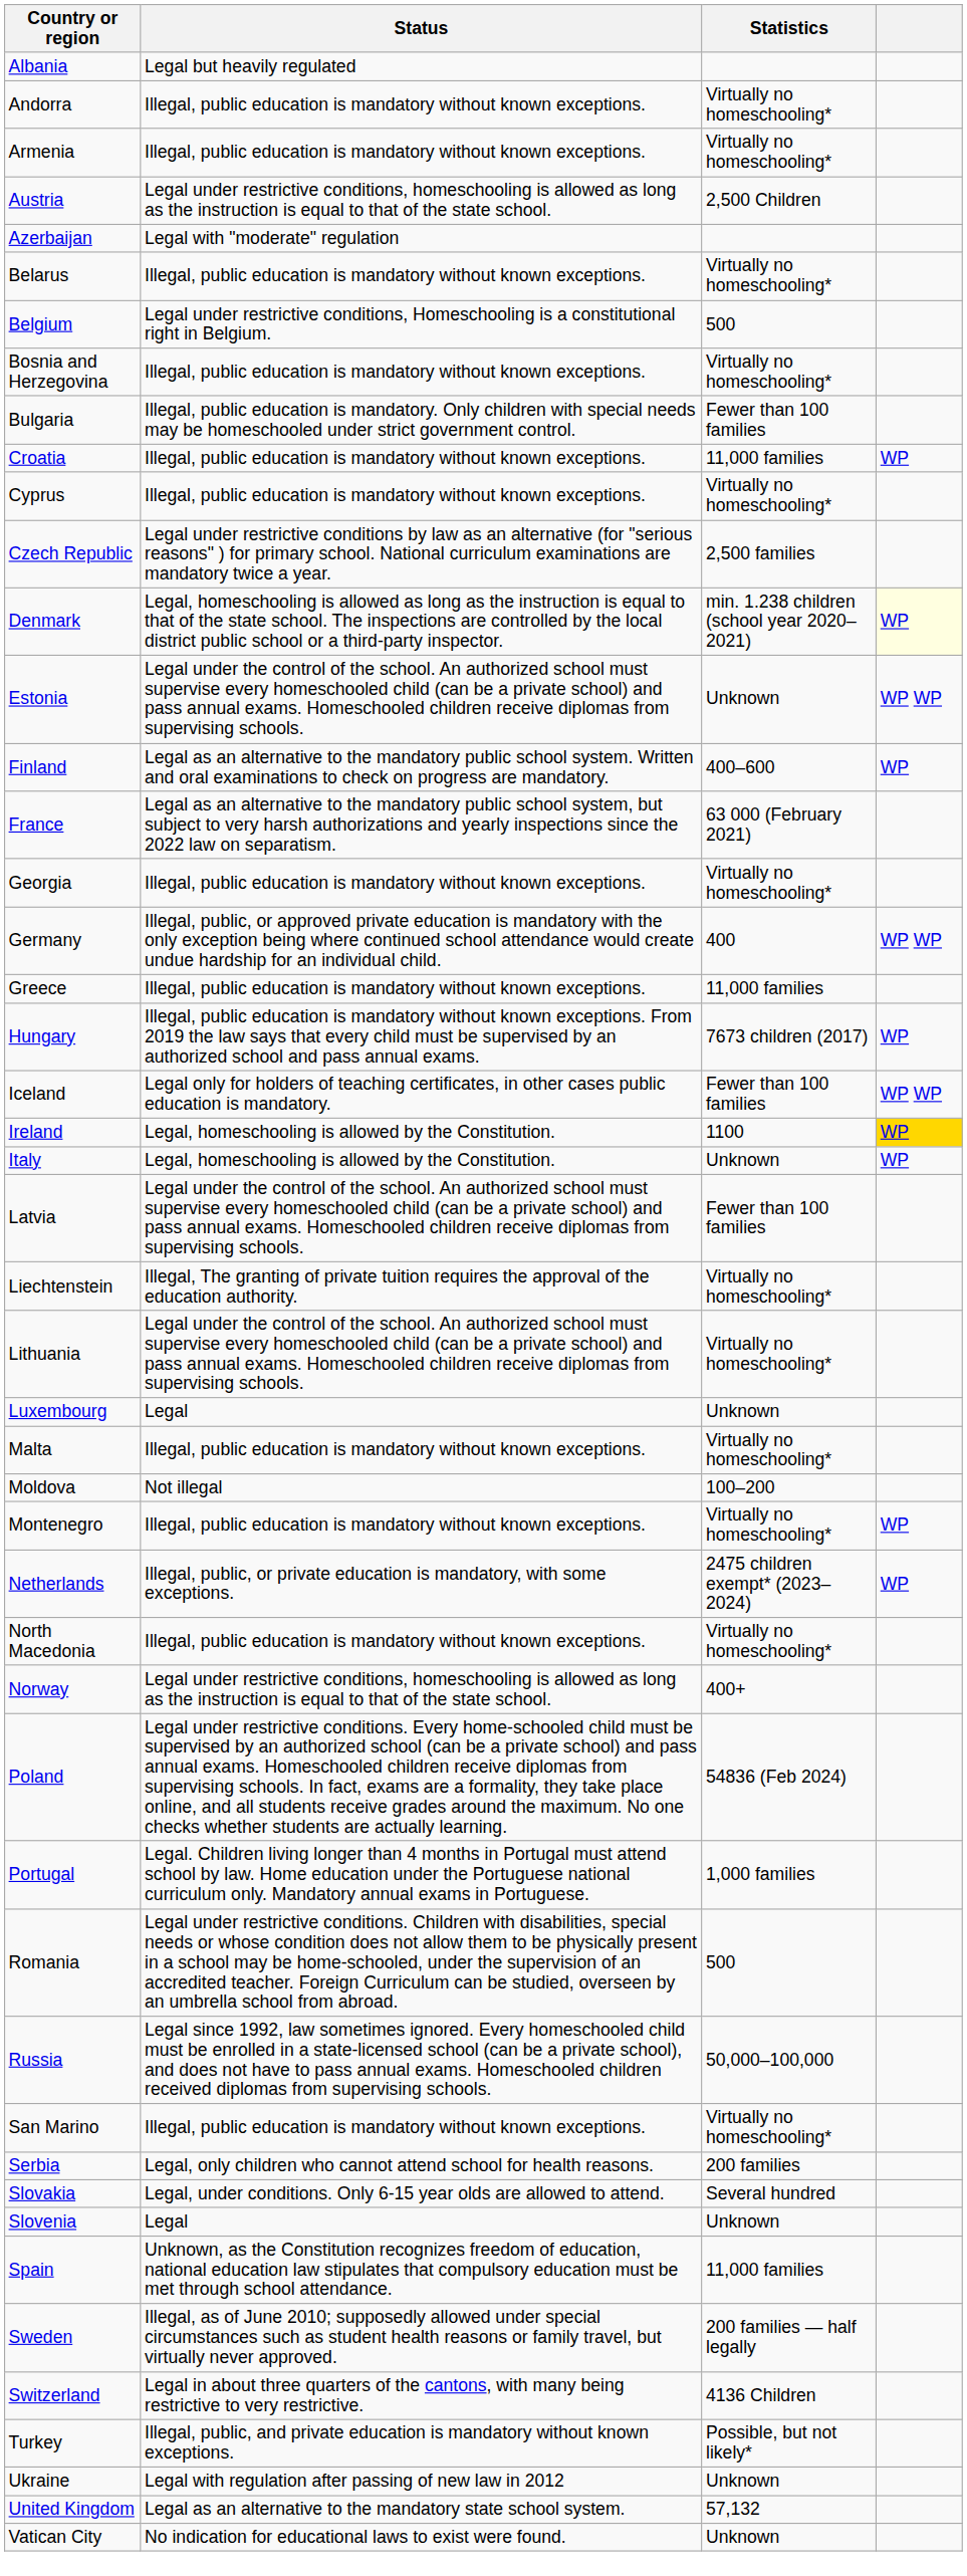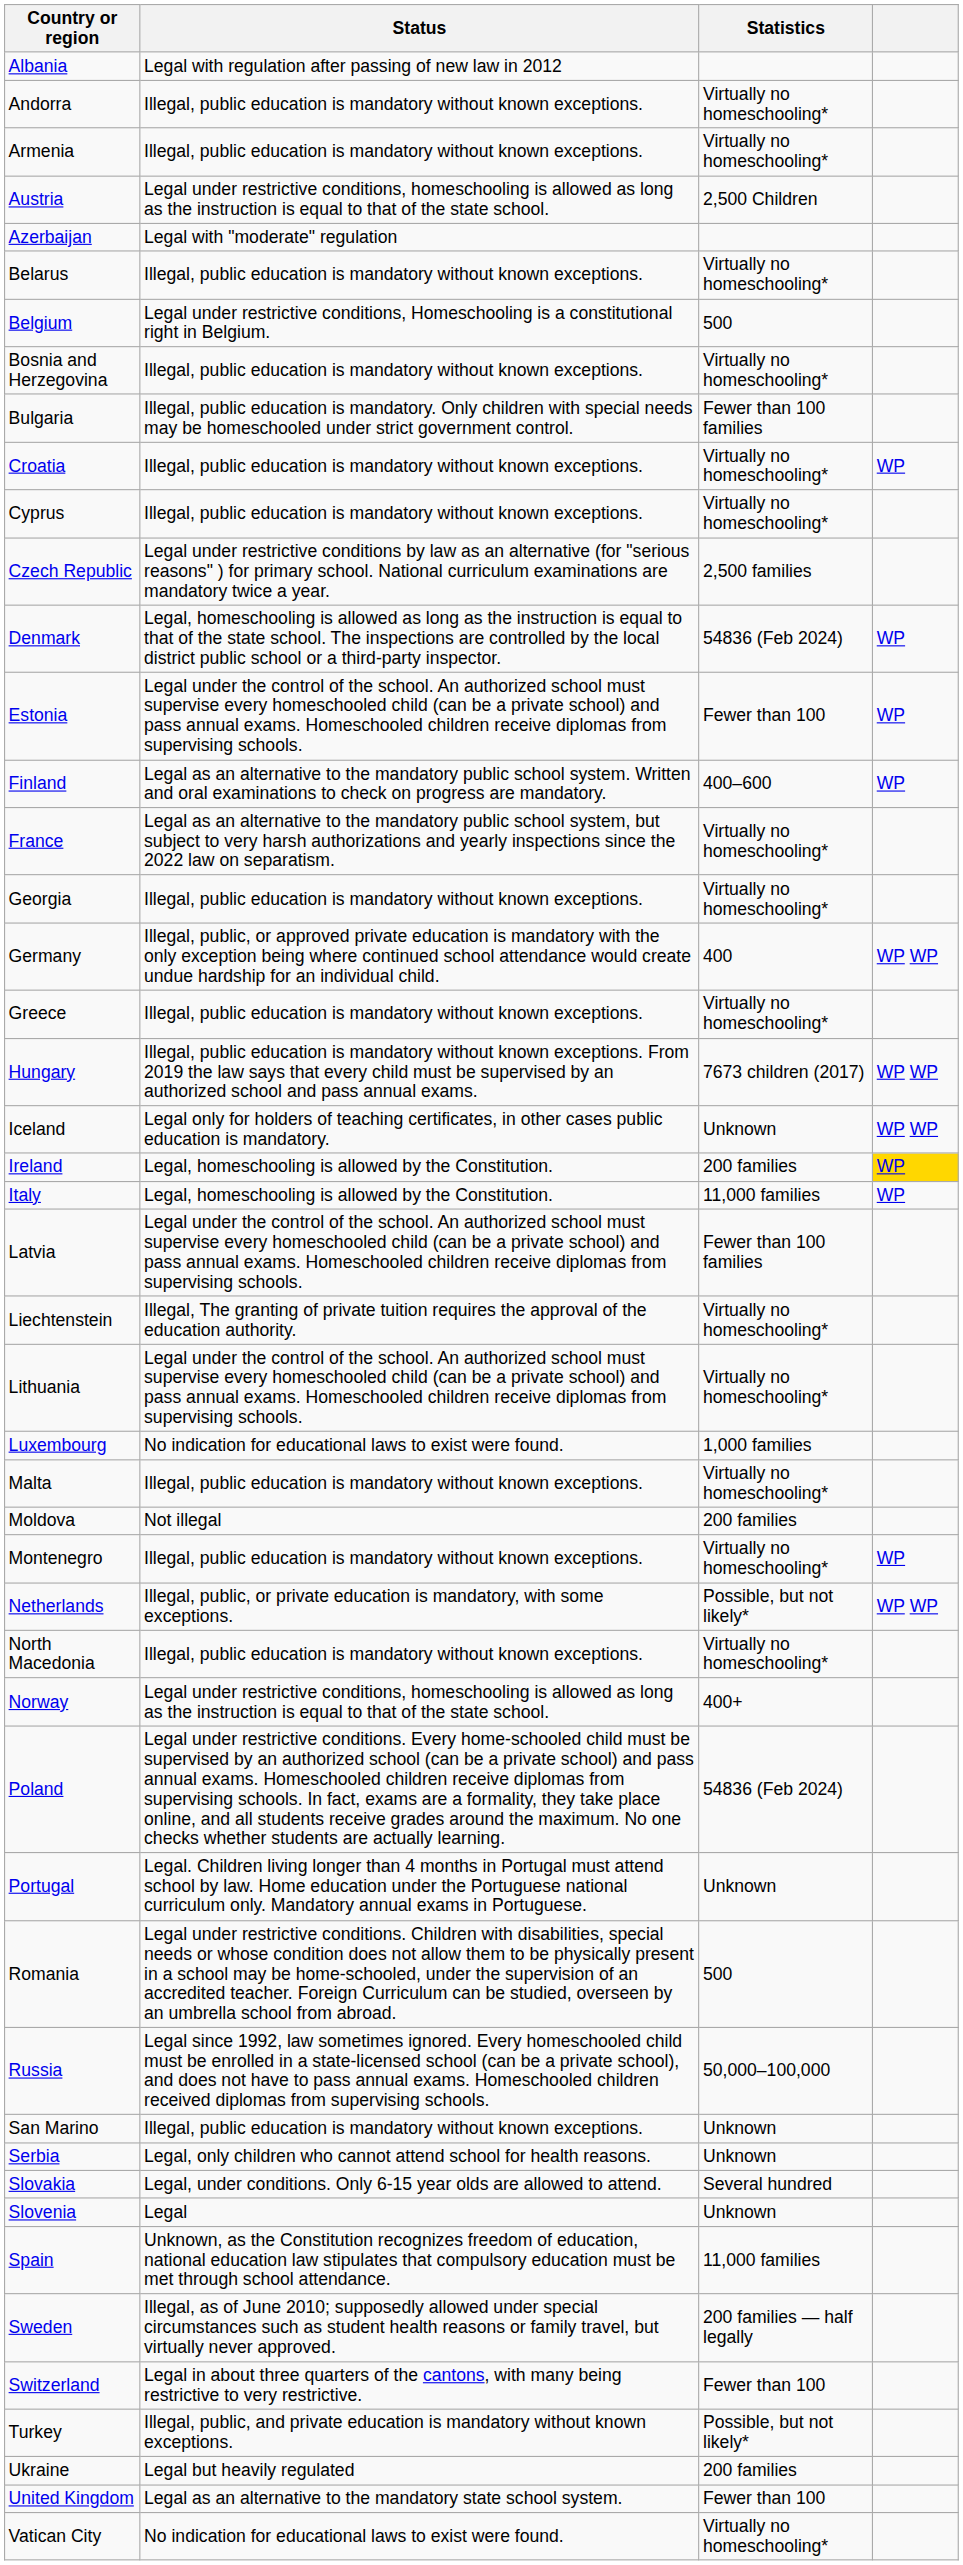Albania | Status: Legal but heavily regulated -> Legal with regulation after passing of new law in 2012
Croatia | Statistics: 11,000 families -> Virtually no homeschooling*
Denmark | Statistics: min. 1.238 children (school year 2020–2021) -> 54836 (Feb 2024)
Denmark | column 4: lightyellow background -> no background
Estonia | Statistics: Unknown -> Fewer than 100
Estonia | column 4: WP WP -> WP
France | Statistics: 63 000 (February 2021) -> Virtually no homeschooling*
Greece | Statistics: 11,000 families -> Virtually no homeschooling*
Hungary | column 4: WP -> WP WP
Iceland | Statistics: Fewer than 100 families -> Unknown
Ireland | Statistics: 1100 -> 200 families
Italy | Statistics: Unknown -> 11,000 families
Luxembourg | Status: Legal -> No indication for educational laws to exist were found.
Luxembourg | Statistics: Unknown -> 1,000 families
Moldova | Statistics: 100–200 -> 200 families
Netherlands | Statistics: 2475 children exempt* (2023–2024) -> Possible, but not likely*
Netherlands | column 4: WP -> WP WP
Portugal | Statistics: 1,000 families -> Unknown
San Marino | Statistics: Virtually no homeschooling* -> Unknown
Serbia | Statistics: 200 families -> Unknown
Switzerland | Statistics: 4136 Children -> Fewer than 100
Ukraine | Status: Legal with regulation after passing of new law in 2012 -> Legal but heavily regulated
Ukraine | Statistics: Unknown -> 200 families
United Kingdom | Statistics: 57,132 -> Fewer than 100
Vatican City | Statistics: Unknown -> Virtually no homeschooling*
